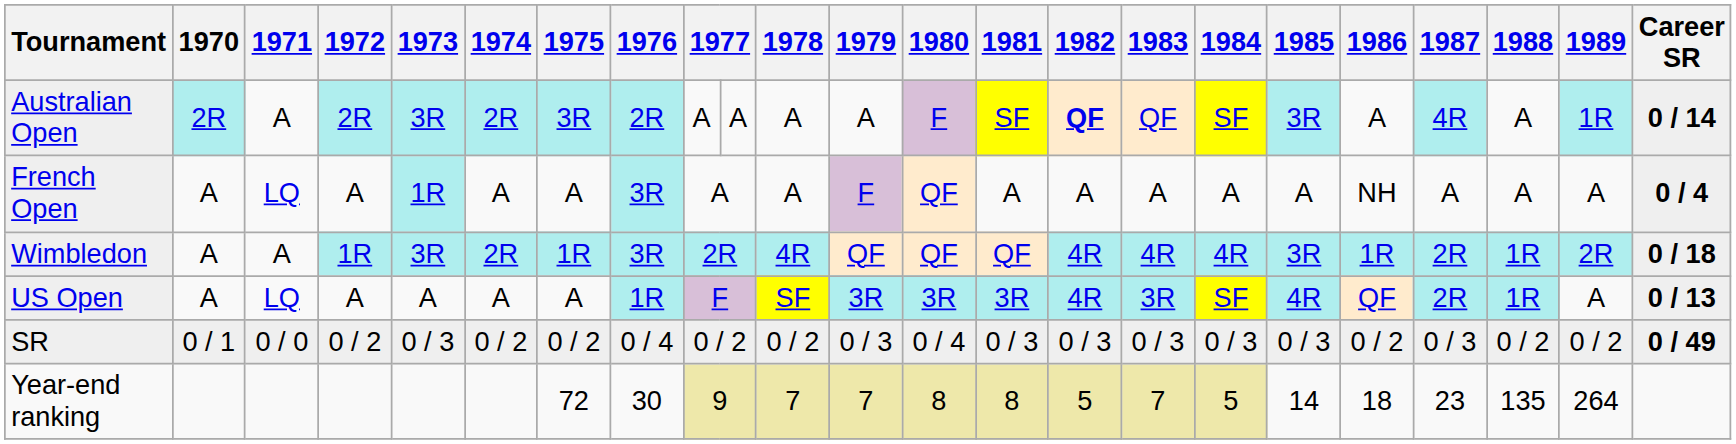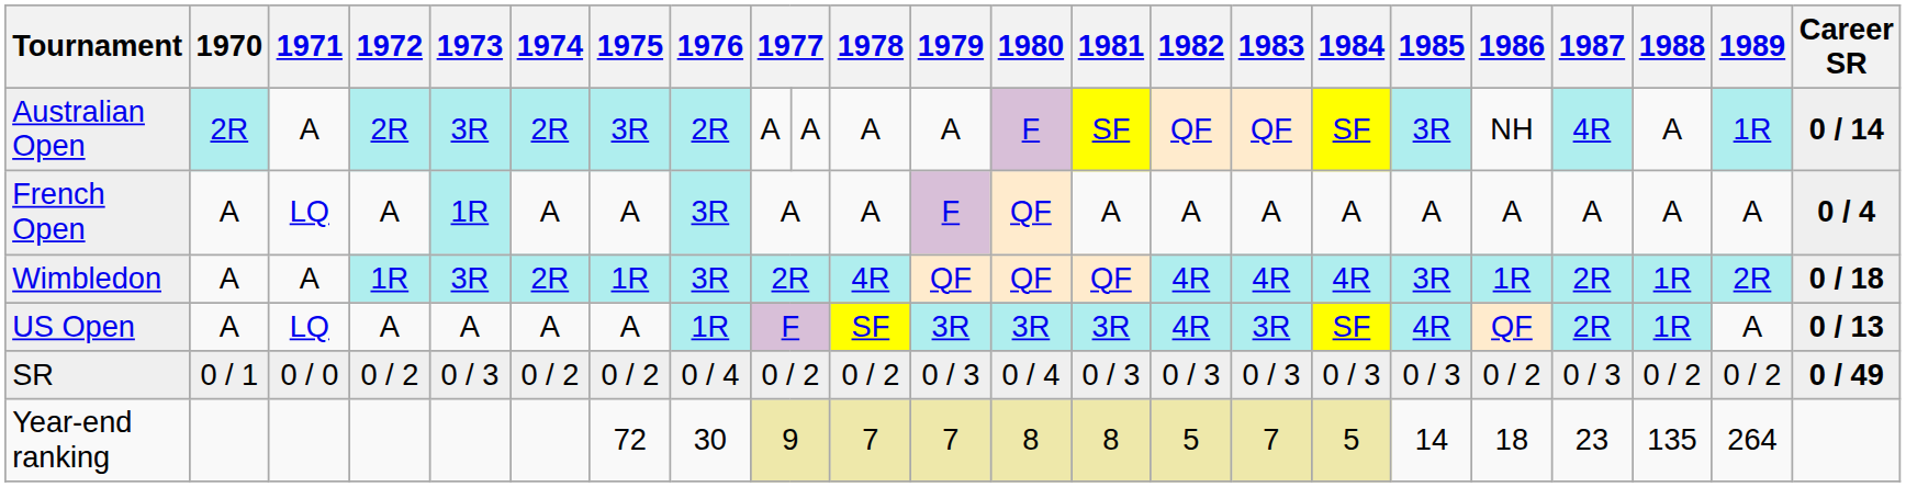Australian Open | 1982: bold -> normal
Australian Open | 1986: A -> NH
French Open | 1986: NH -> A
